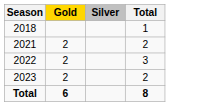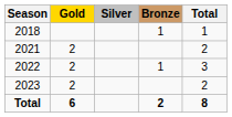+ column: Bronze | 1 | 1 | 2
